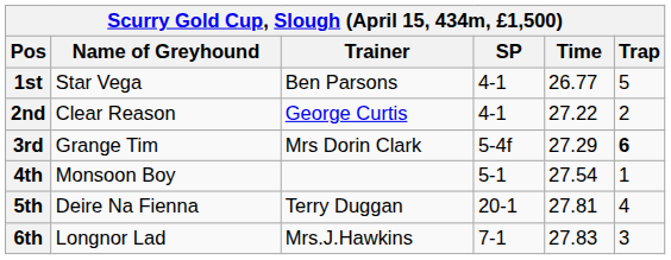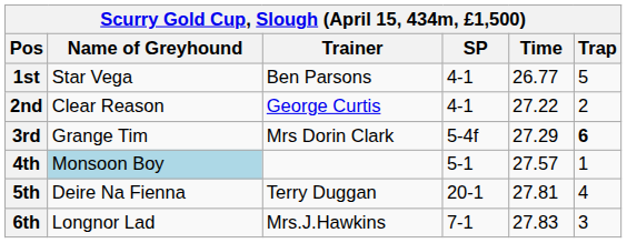4th | Name of Greyhound: no background -> lightblue background
4th | Time: 27.54 -> 27.57
